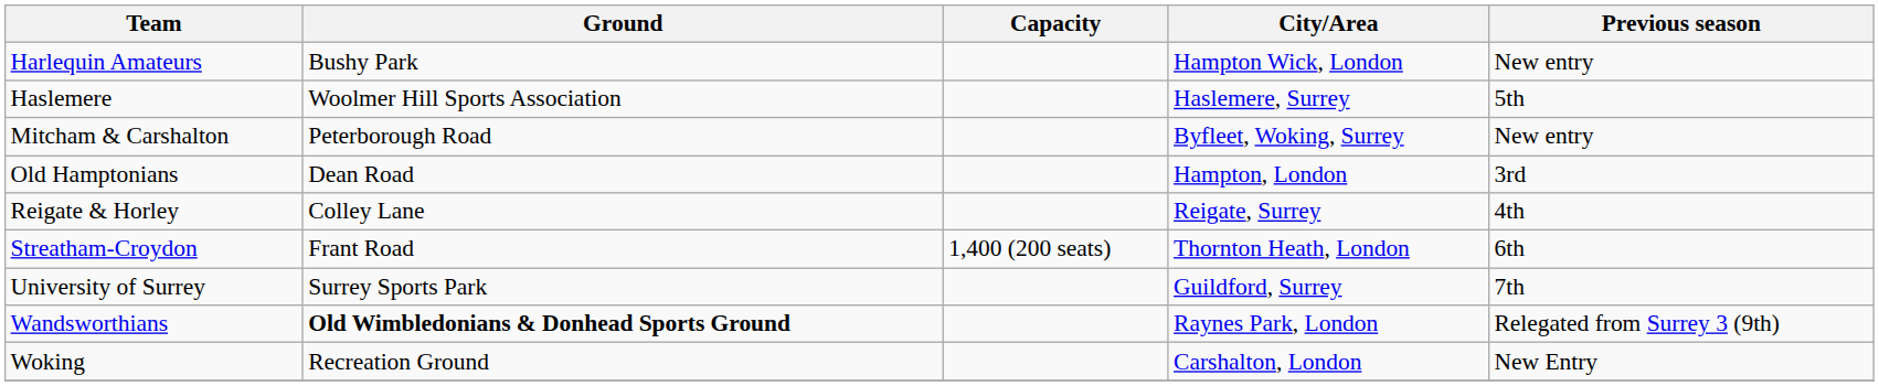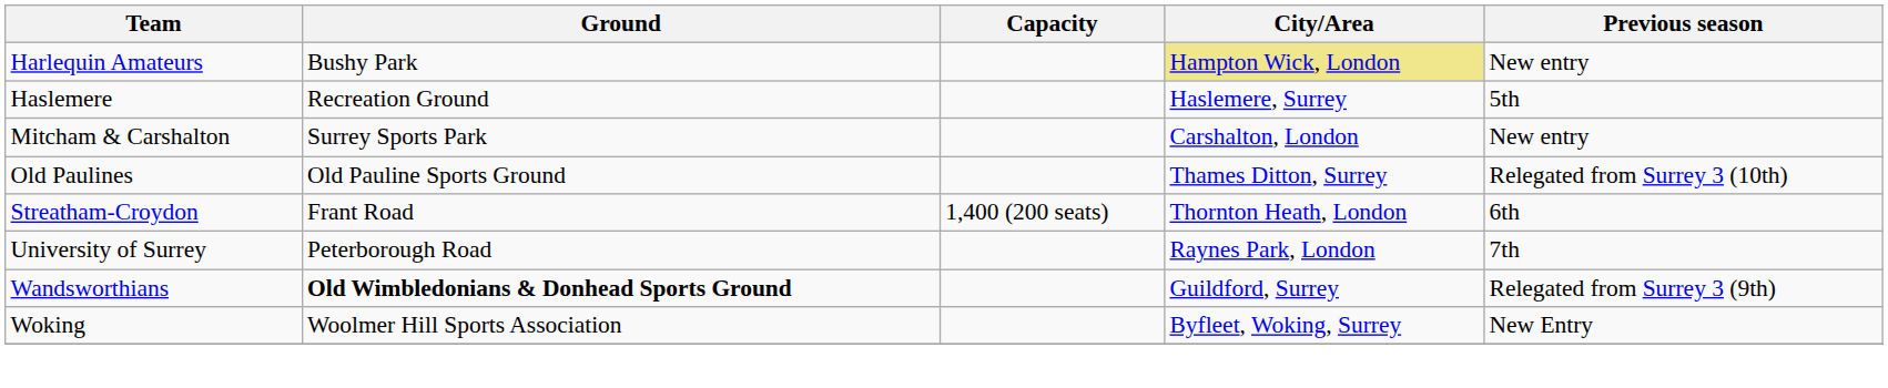Harlequin Amateurs | City/Area: no background -> khaki background
Haslemere | Ground: Woolmer Hill Sports Association -> Recreation Ground
Mitcham & Carshalton | Ground: Peterborough Road -> Surrey Sports Park
Mitcham & Carshalton | City/Area: Byfleet, Woking, Surrey -> Carshalton, London
- row: Old Hamptonians | Dean Road | Hampton, London | 3rd
+ row: Old Paulines | Old Pauline Sports Ground | Thames Ditton, Surrey | Relegated from Surrey 3 (10th)
- row: Reigate & Horley | Colley Lane | Reigate, Surrey | 4th
University of Surrey | Ground: Surrey Sports Park -> Peterborough Road
University of Surrey | City/Area: Guildford, Surrey -> Raynes Park, London
Wandsworthians | City/Area: Raynes Park, London -> Guildford, Surrey
Woking | Ground: Recreation Ground -> Woolmer Hill Sports Association
Woking | City/Area: Carshalton, London -> Byfleet, Woking, Surrey
